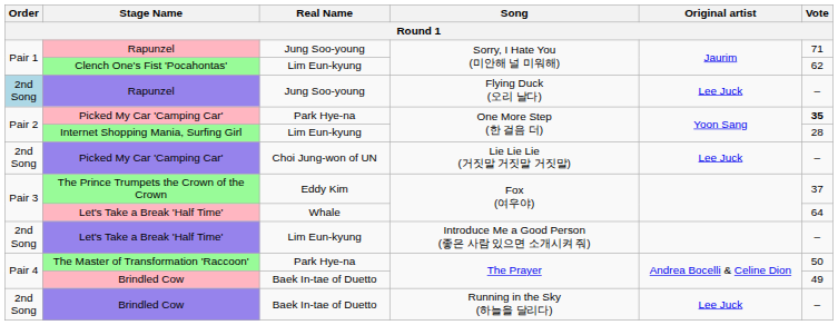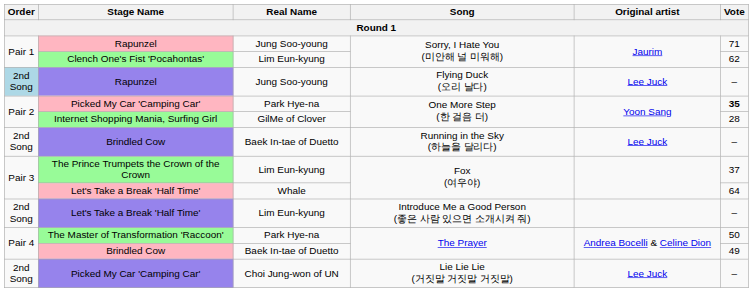Internet Shopping Mania, Surfing Girl | Real Name: Lim Eun-kyung -> GilMe of Clover
rows swapped: Picked My Car 'Camping Car' / Lie Lie Lie (거짓말 거짓말 거짓말) <-> Brindled Cow / Running in the Sky (하늘을 달리다)
The Prince Trumpets the Crown of the Crown | Real Name: Eddy Kim -> Lim Eun-kyung
